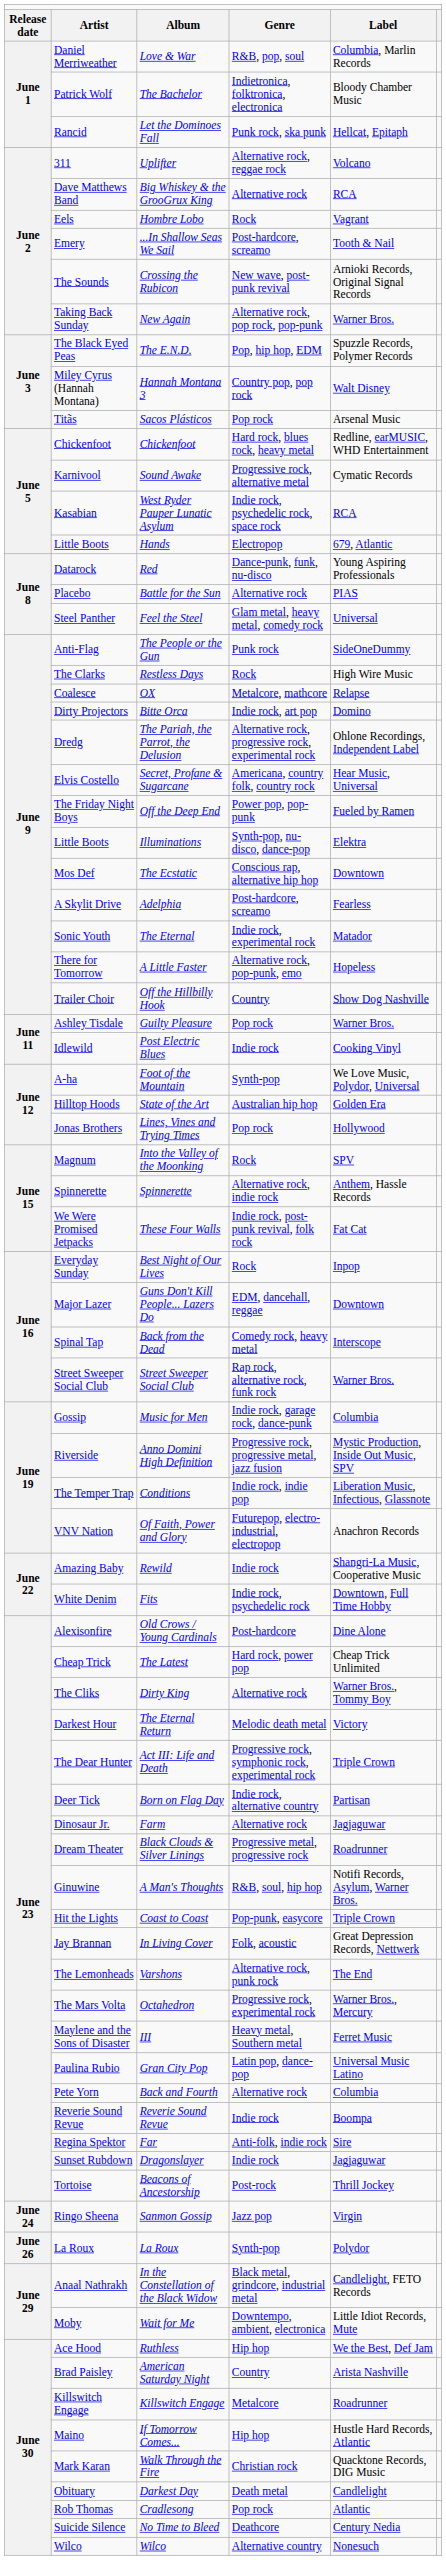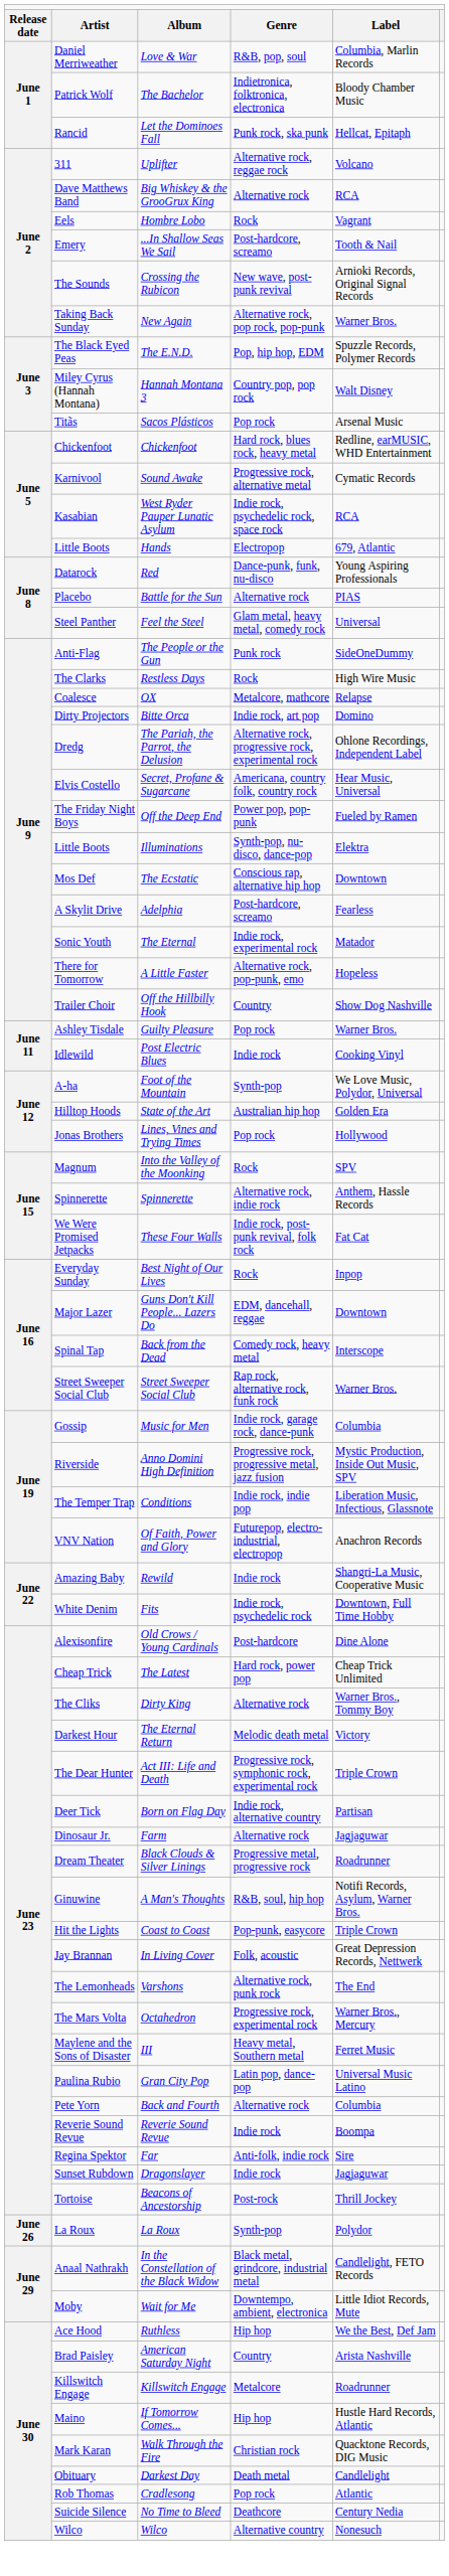- row: June 24 | Ringo Sheena | Sanmon Gossip | Jazz pop | Virgin
